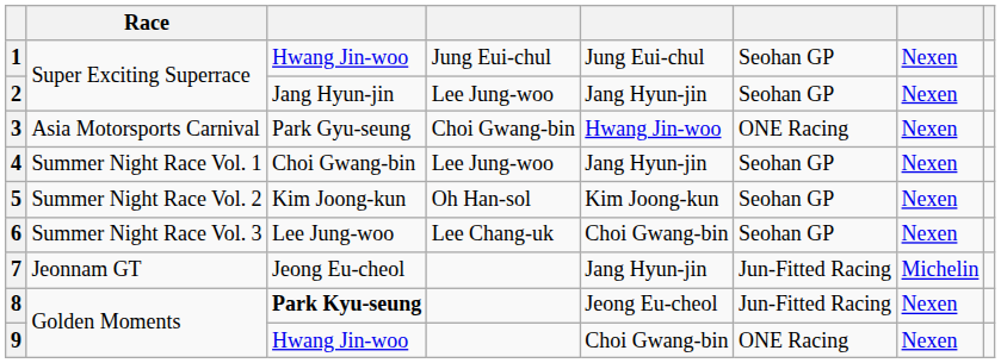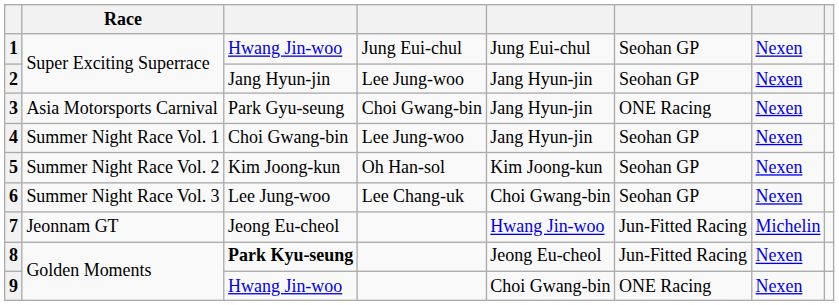3 | column 5: Hwang Jin-woo -> Jang Hyun-jin
7 | column 5: Jang Hyun-jin -> Hwang Jin-woo
